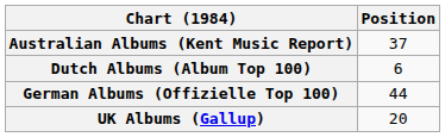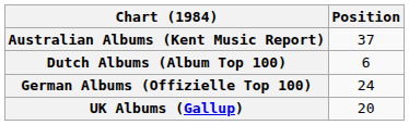German Albums (Offizielle Top 100) | Position: 44 -> 24
